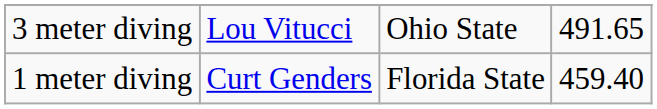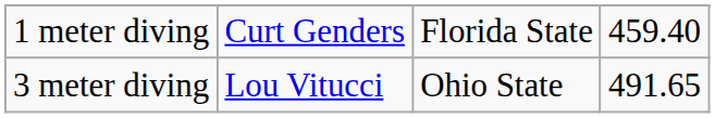rows swapped: 1 meter diving <-> 3 meter diving
